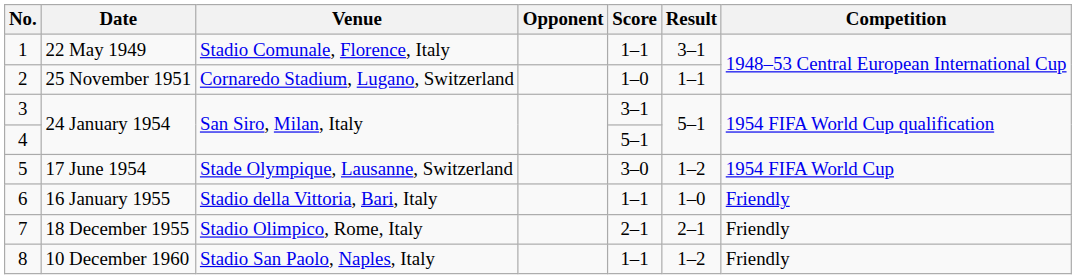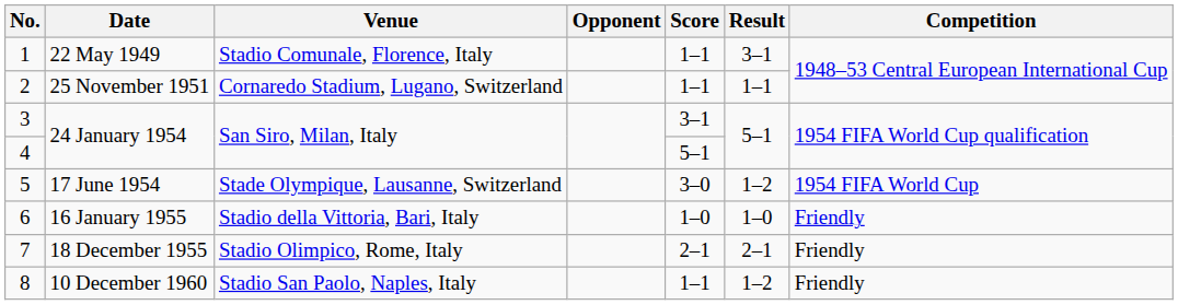2 | Score: 1–0 -> 1–1
6 | Score: 1–1 -> 1–0
